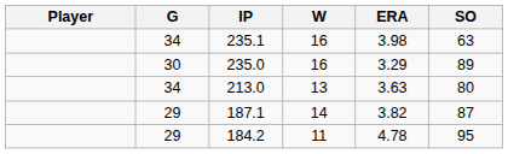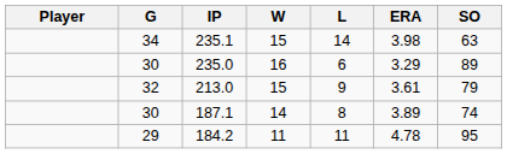+ column: L | 14 | 6 | 9 | 8 | 11
235.1 | W: 16 -> 15
213.0 | G: 34 -> 32
213.0 | W: 13 -> 15
213.0 | ERA: 3.63 -> 3.61
213.0 | SO: 80 -> 79
187.1 | G: 29 -> 30
187.1 | ERA: 3.82 -> 3.89
187.1 | SO: 87 -> 74
